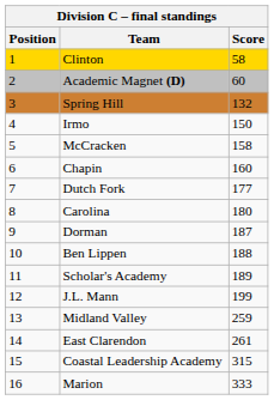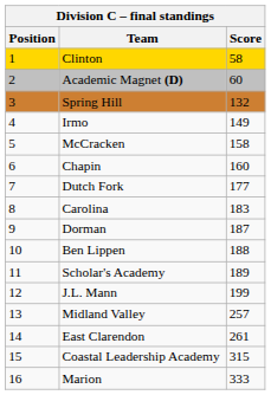Irmo | Score: 150 -> 149
Carolina | Score: 180 -> 183
Midland Valley | Score: 259 -> 257
